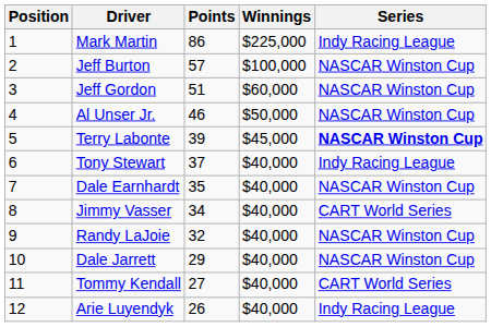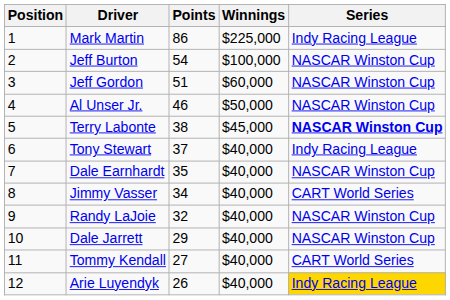Jeff Burton | Points: 57 -> 54
Terry Labonte | Points: 39 -> 38
Arie Luyendyk | Series: no background -> gold background
